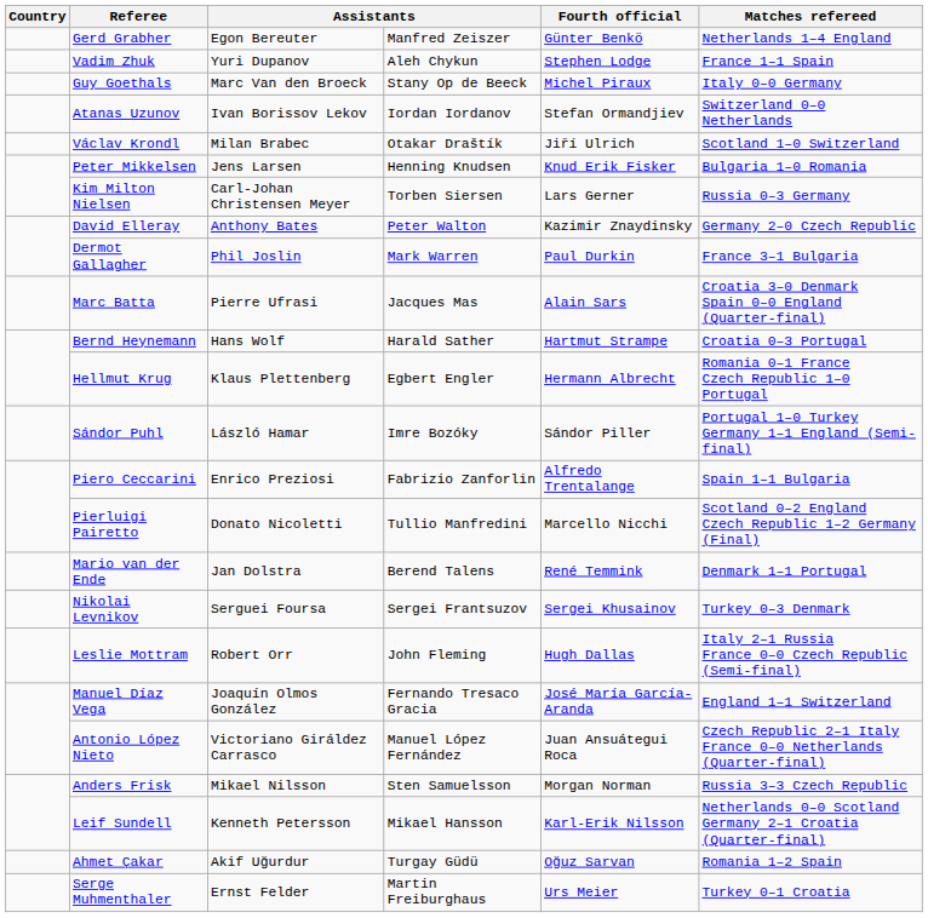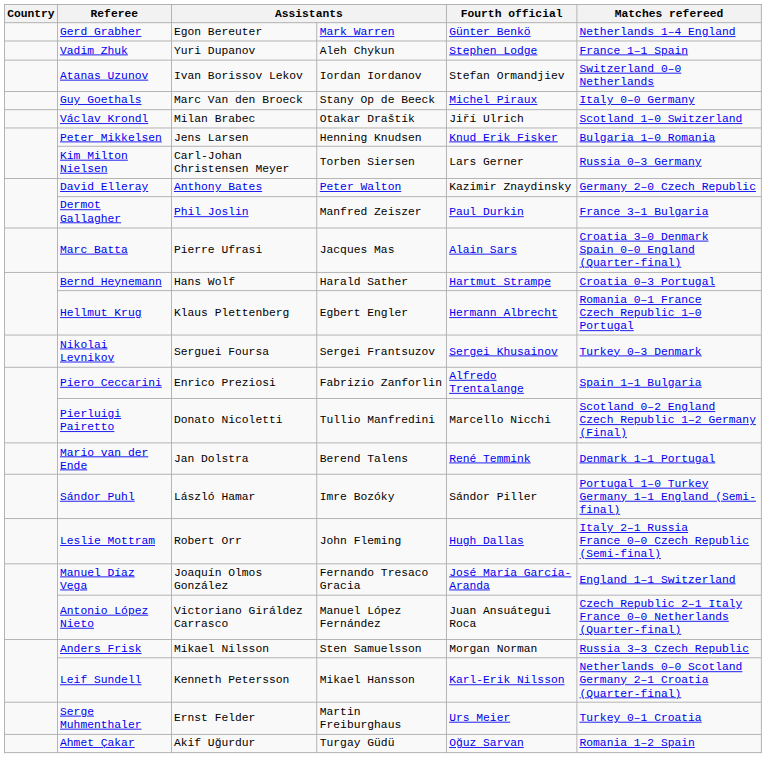Gerd Grabher | column 4: Manfred Zeiszer -> Mark Warren
rows swapped: Guy Goethals <-> Atanas Uzunov
Dermot Gallagher | column 4: Mark Warren -> Manfred Zeiszer
rows swapped: Sándor Puhl <-> Nikolai Levnikov
rows swapped: Serge Muhmenthaler <-> Ahmet Çakar
